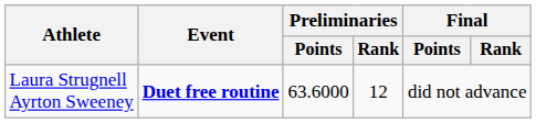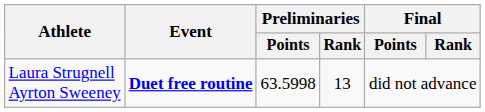Laura Strugnell Ayrton Sweeney | Preliminaries / Points: 63.6000 -> 63.5998
Laura Strugnell Ayrton Sweeney | Preliminaries / Rank: 12 -> 13
